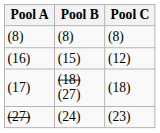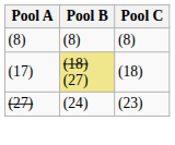- row: (16) | (15) | (12)
(17) | Pool B: no background -> khaki background
